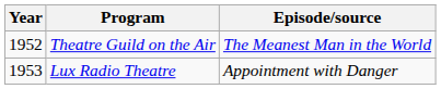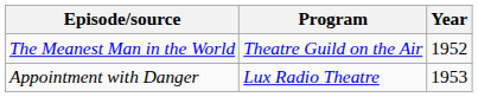columns swapped: Year <-> Episode/source
